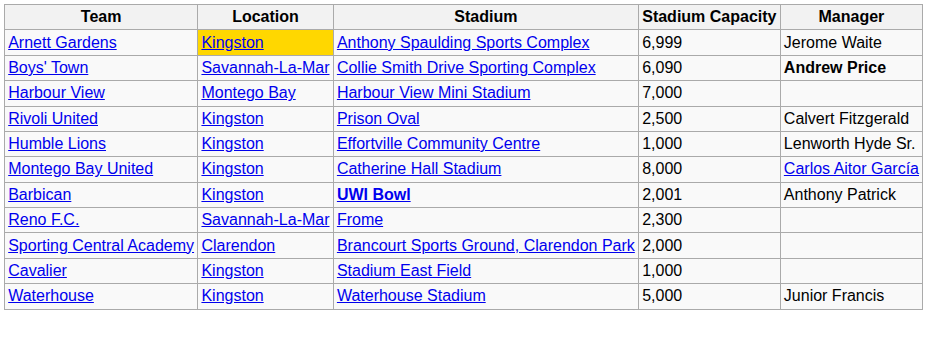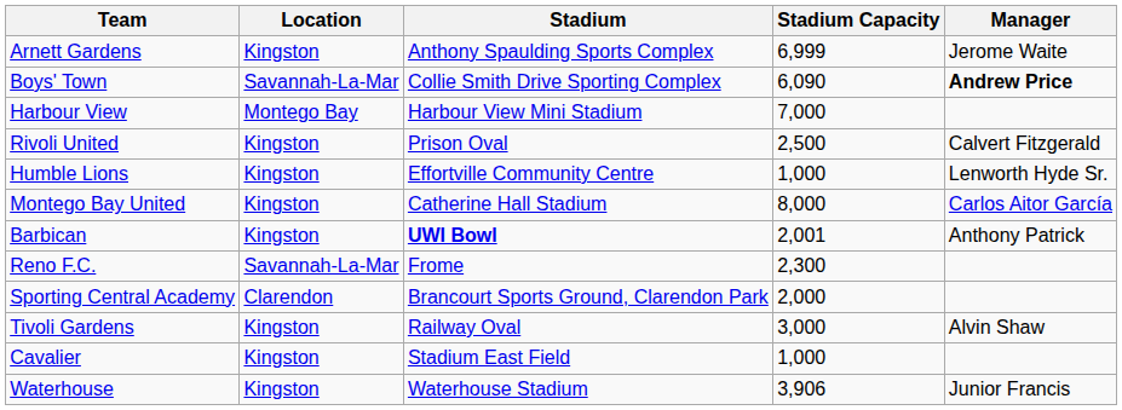Arnett Gardens | Location: gold background -> no background
+ row: Tivoli Gardens | Kingston | Railway Oval | 3,000 | Alvin Shaw
Waterhouse | Stadium Capacity: 5,000 -> 3,906
